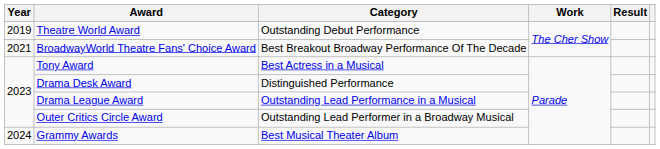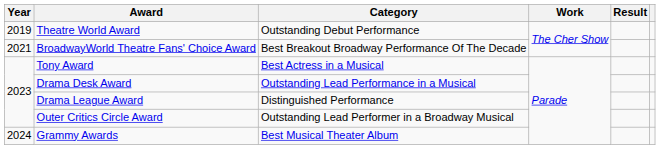Drama Desk Award | Category: Distinguished Performance -> Outstanding Lead Performance in a Musical
Drama League Award | Category: Outstanding Lead Performance in a Musical -> Distinguished Performance
